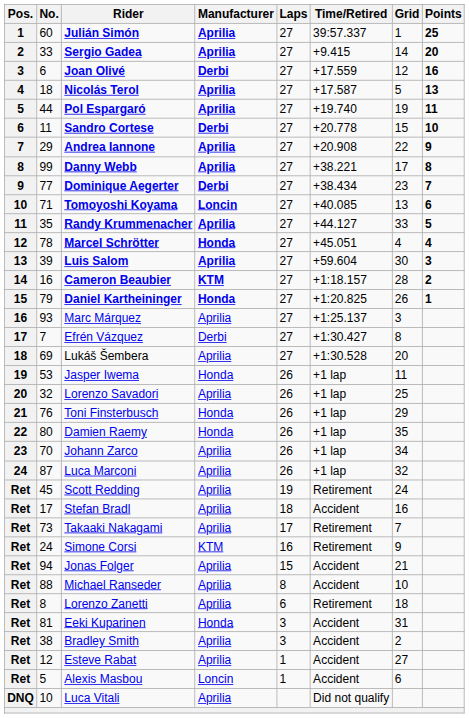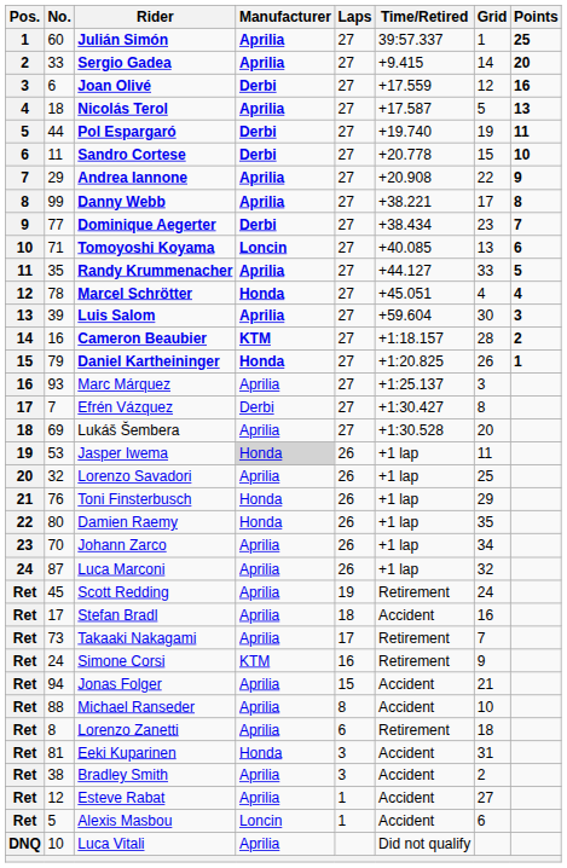Pol Espargaró | Manufacturer: Aprilia -> Derbi
Jasper Iwema | Manufacturer: no background -> lightgrey background
